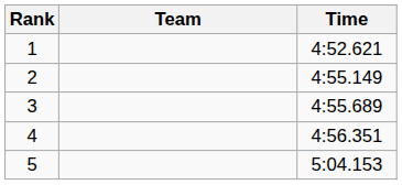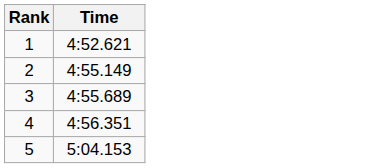- column: Team
